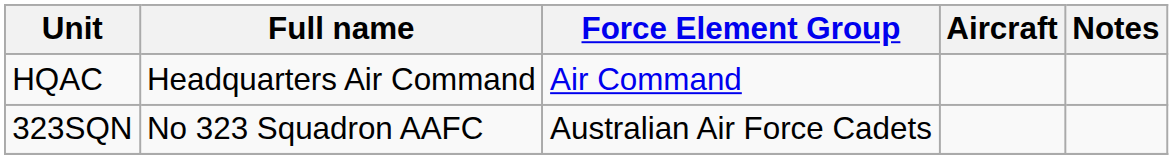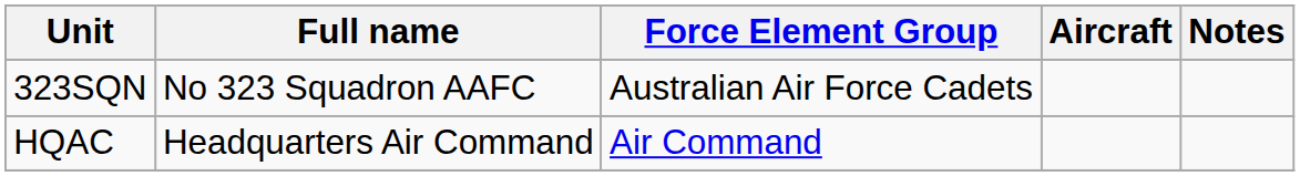rows swapped: HQAC <-> 323SQN
